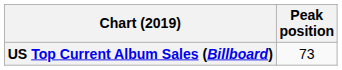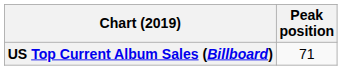US Top Current Album Sales (Billboard) | Peak position: 73 -> 71
